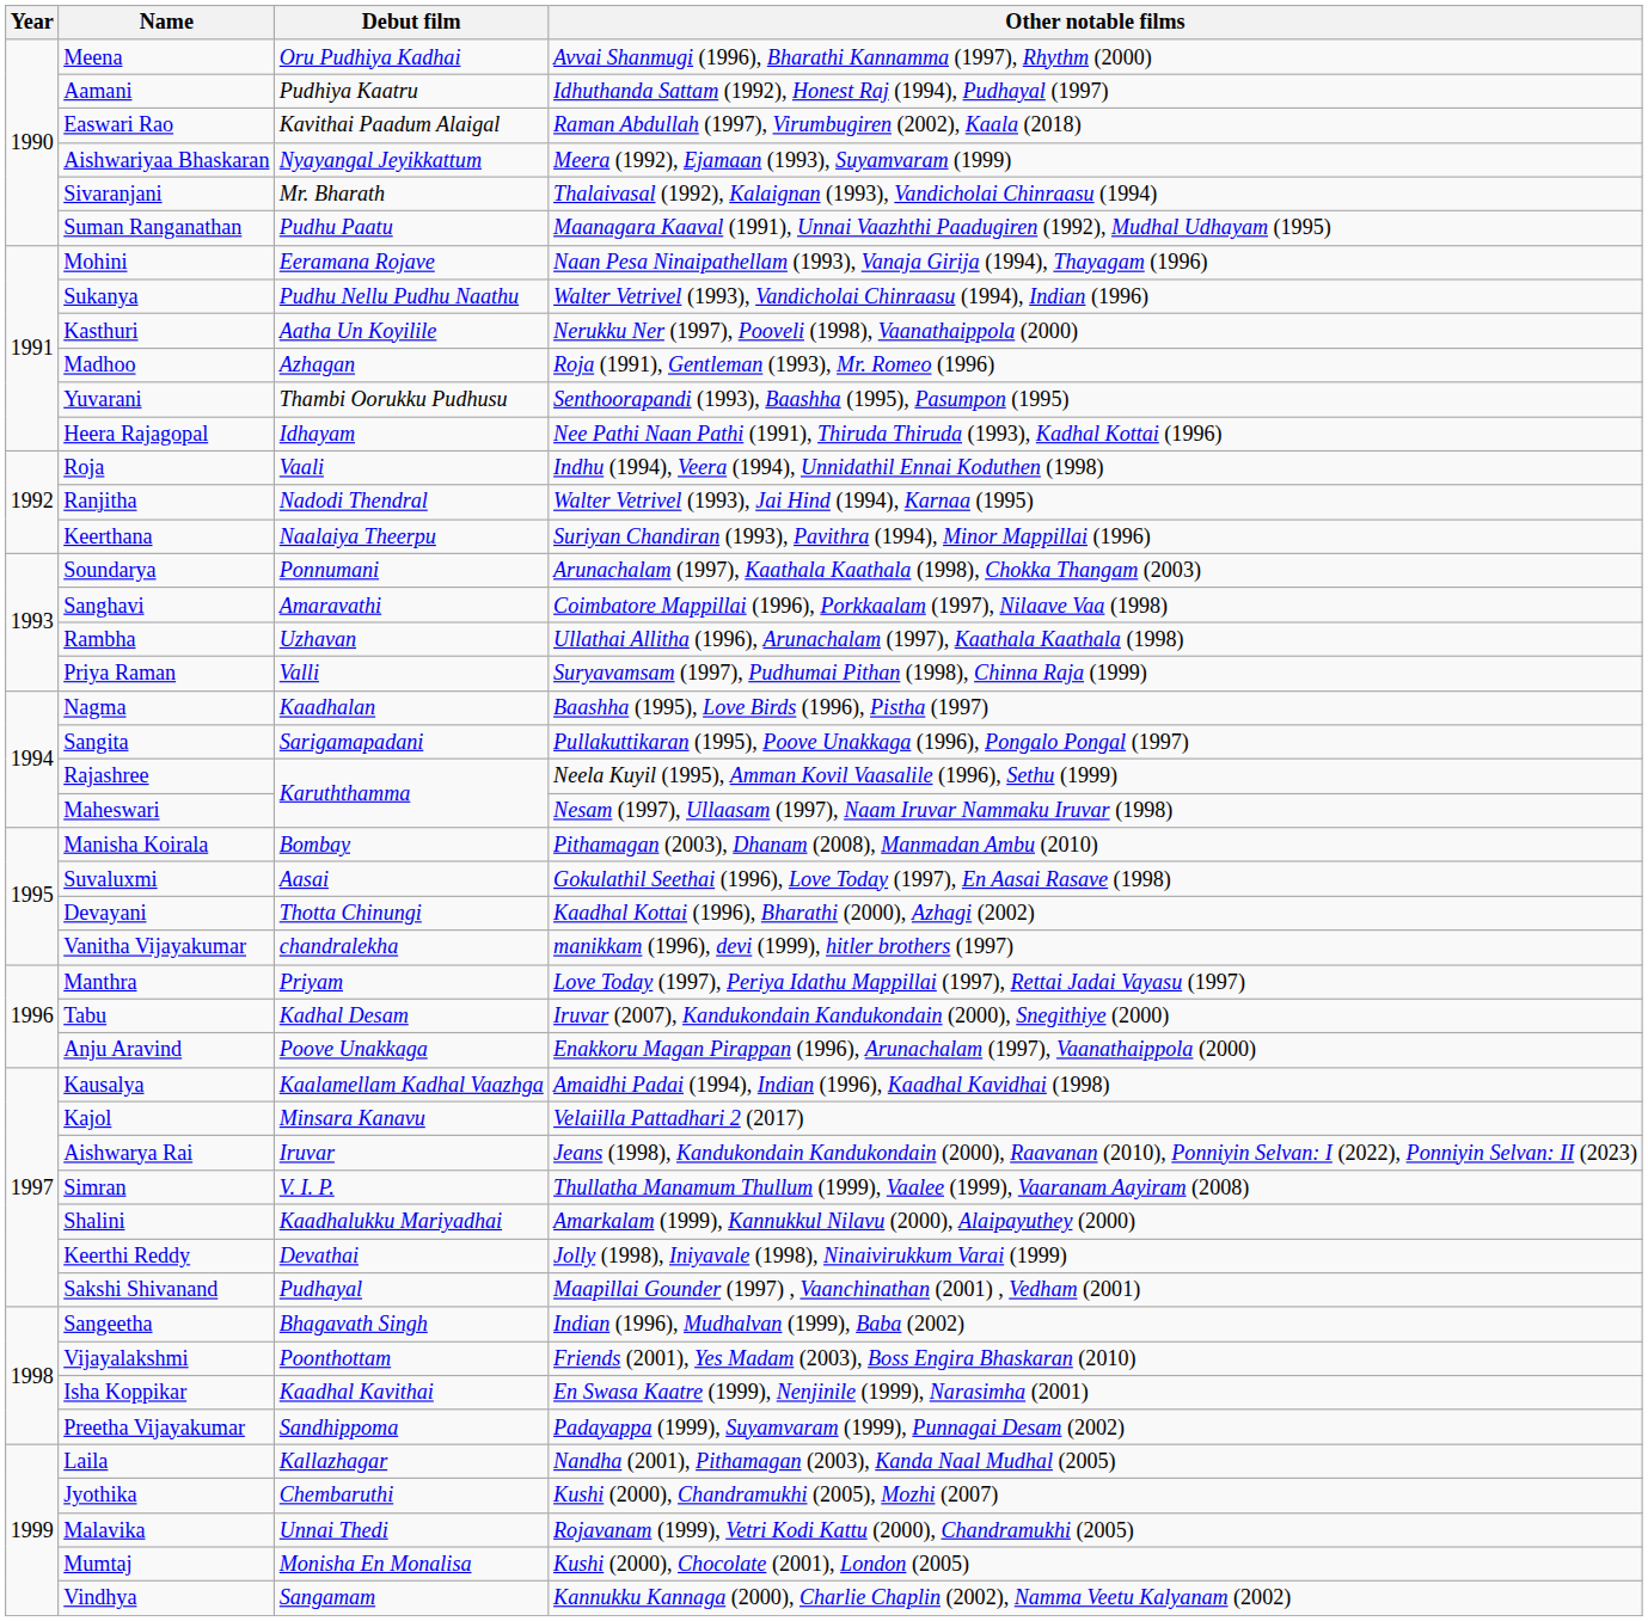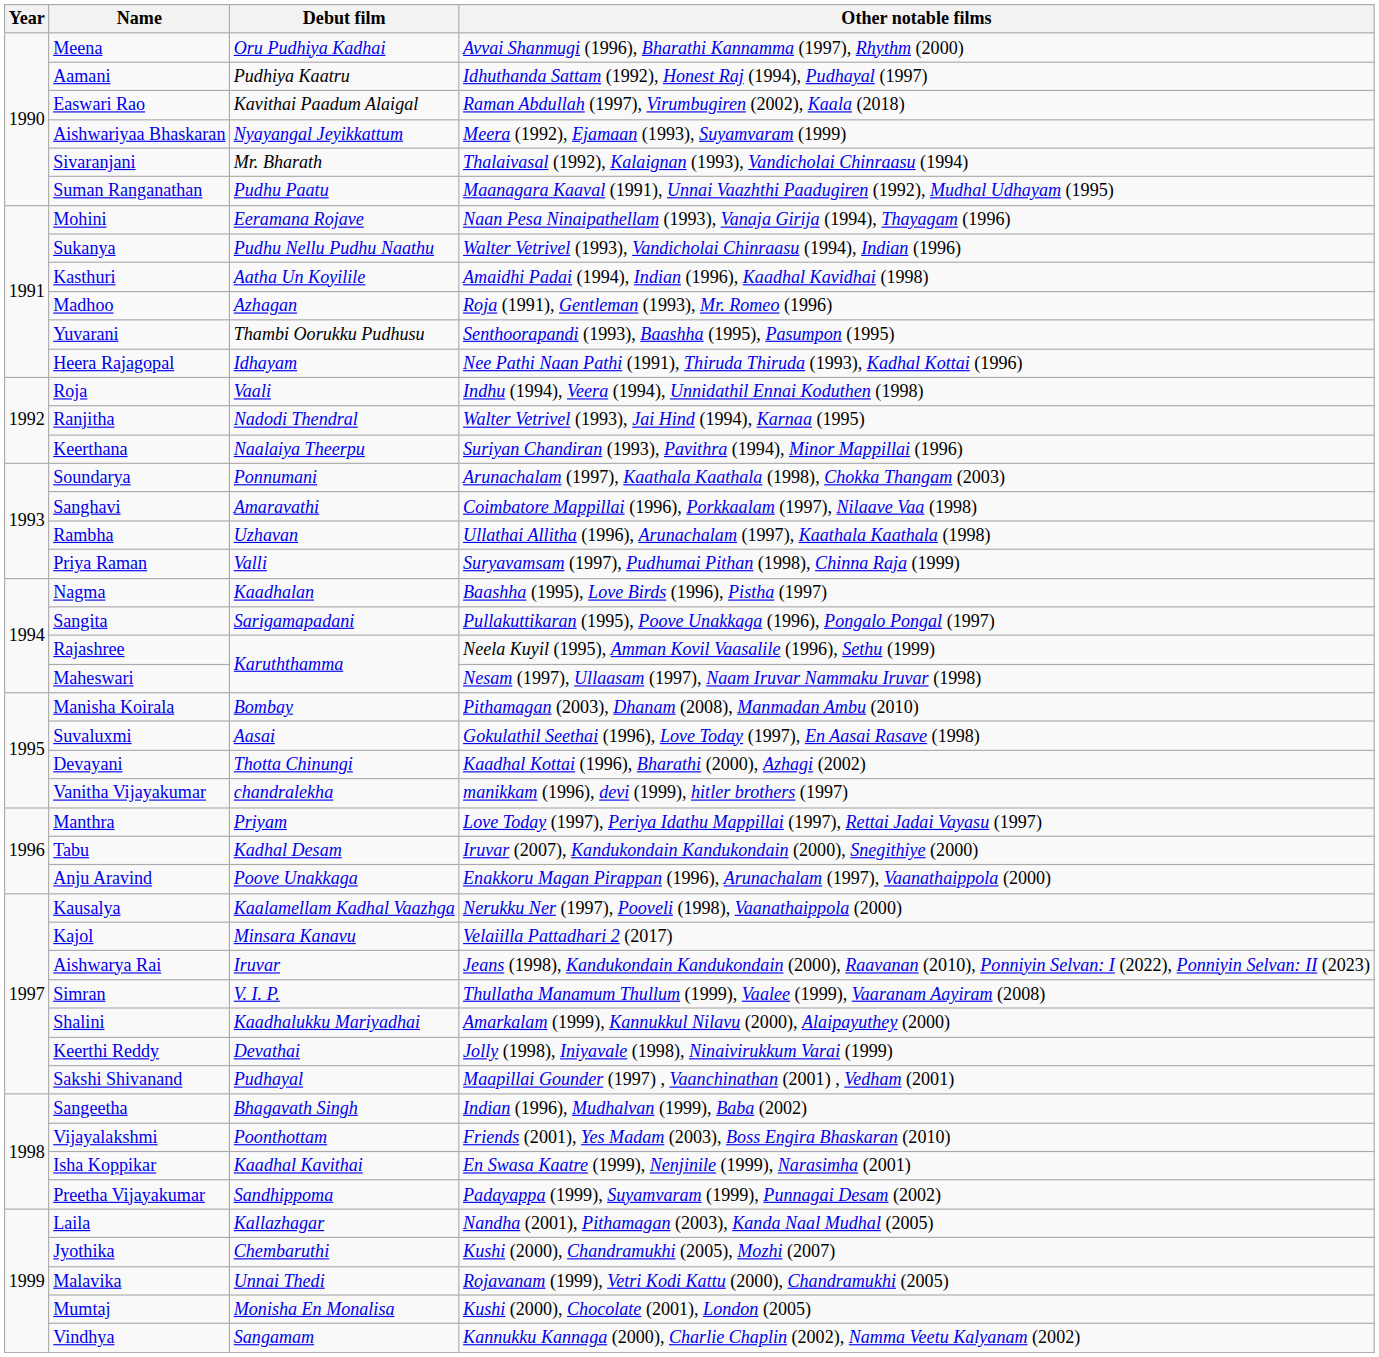Kasthuri | Other notable films: Nerukku Ner (1997), Pooveli (1998), Vaanathaippola (2000) -> Amaidhi Padai (1994), Indian (1996), Kaadhal Kavidhai (1998)
Kausalya | Other notable films: Amaidhi Padai (1994), Indian (1996), Kaadhal Kavidhai (1998) -> Nerukku Ner (1997), Pooveli (1998), Vaanathaippola (2000)
